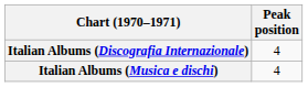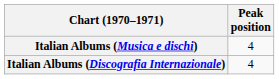rows swapped: Italian Albums (Discografia Internazionale) <-> Italian Albums (Musica e dischi)
